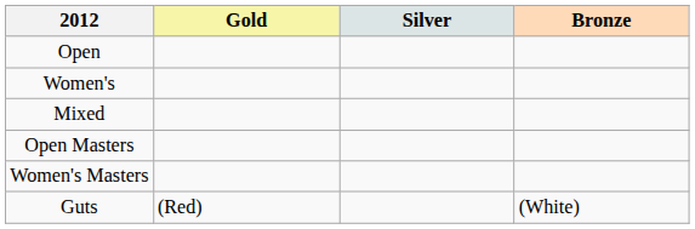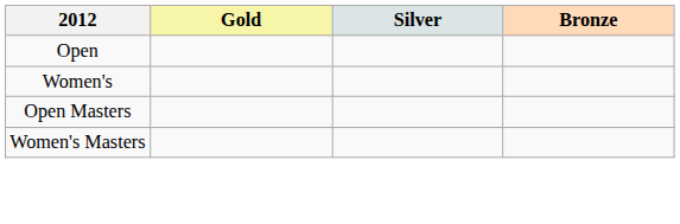- row: Mixed
- row: Guts | (Red) | (White)
